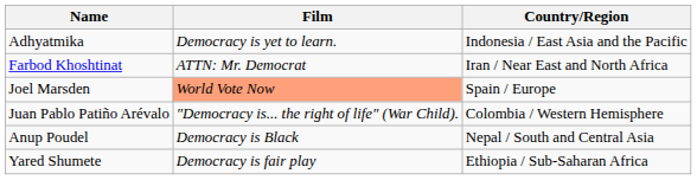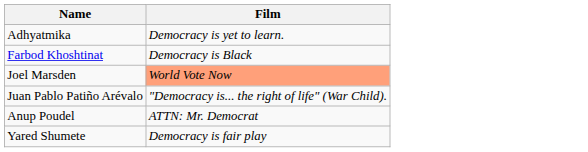- column: Country/Region | Indonesia / East Asia and the Pacific | Iran / Near East and North Africa | Spain / Europe | Colombia / Western Hemisphere | Nepal / South and Central Asia | Ethiopia / Sub-Saharan Africa
Farbod Khoshtinat | Film: ATTN: Mr. Democrat -> Democracy is Black
Anup Poudel | Film: Democracy is Black -> ATTN: Mr. Democrat
